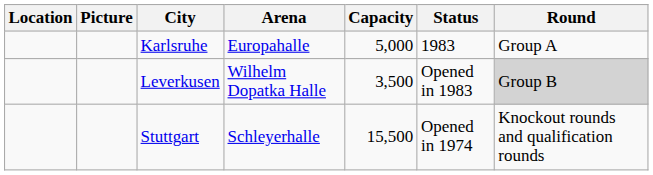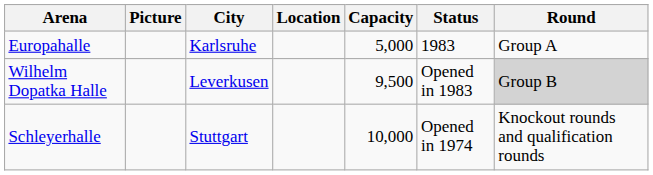columns swapped: Location <-> Arena
Leverkusen | Capacity: 3,500 -> 9,500
Stuttgart | Capacity: 15,500 -> 10,000
